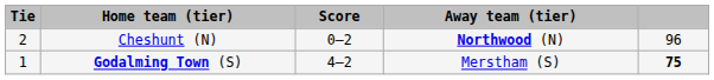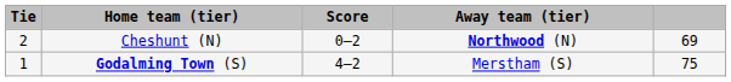Cheshunt (N) | column 5: 96 -> 69
Godalming Town (S) | column 5: bold -> normal
